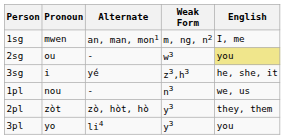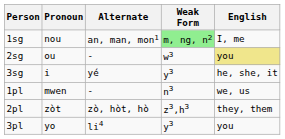1sg | Pronoun: mwen -> nou
1sg | Weak Form: no background -> lightgreen background
3sg | Weak Form: z3,h3 -> y3
1pl | Pronoun: nou -> mwen
2pl | Weak Form: y3 -> z3,h3
